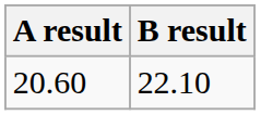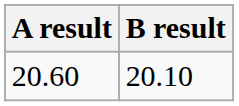20.60 | B result: 22.10 -> 20.10
